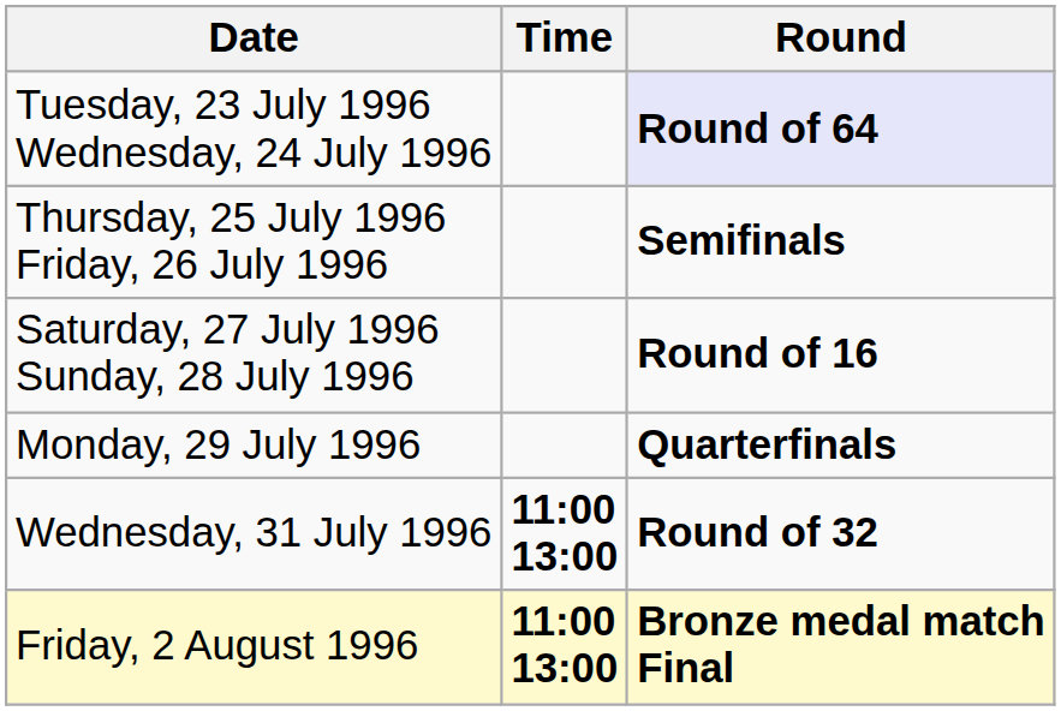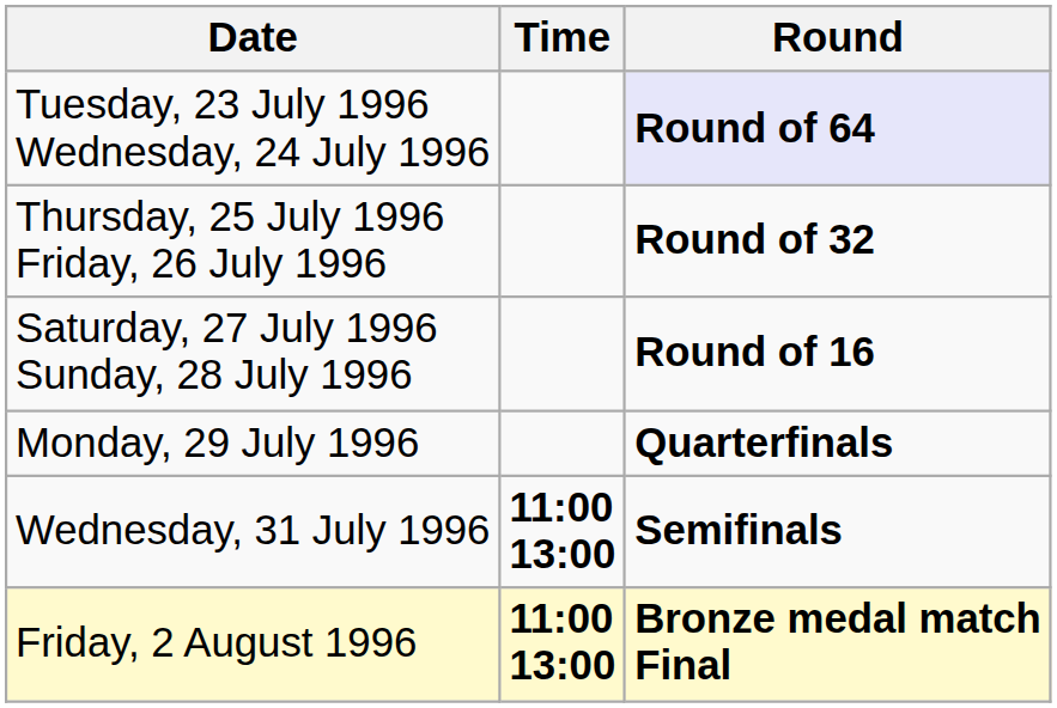Thursday, 25 July 1996 Friday, 26 July 1996 | Round: Semifinals -> Round of 32
Wednesday, 31 July 1996 | Round: Round of 32 -> Semifinals
